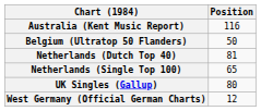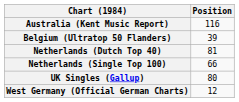Belgium (Ultratop 50 Flanders) | Position: 50 -> 39
Netherlands (Single Top 100) | Position: 65 -> 66
